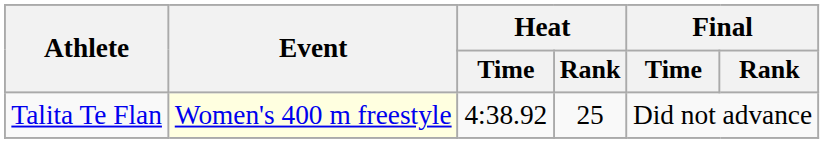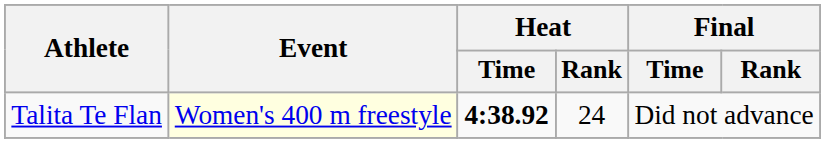Talita Te Flan | Heat / Time: normal -> bold
Talita Te Flan | Heat / Rank: 25 -> 24
